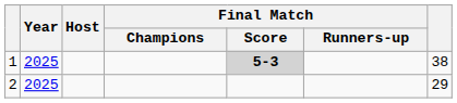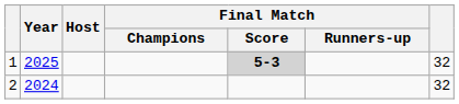1 | column 7: 38 -> 32
2 | Year: 2025 -> 2024
2 | column 7: 29 -> 32
